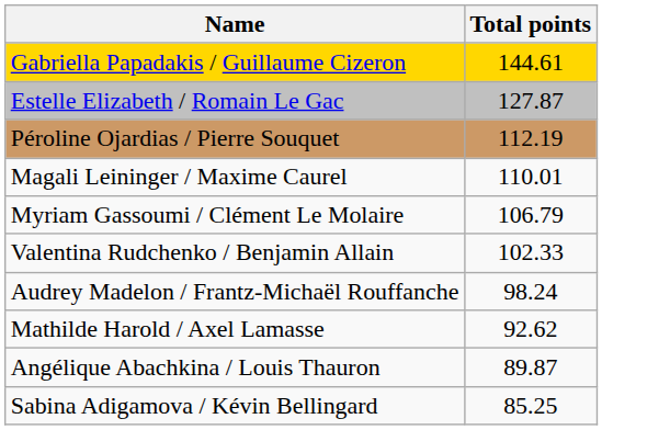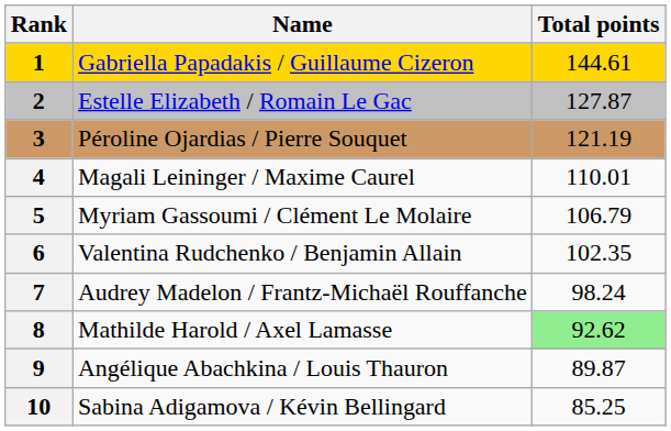+ column: Rank | 1 | 2 | 3 | 4 | 5 | 6 | 7 | 8 | 9 | 10
Péroline Ojardias / Pierre Souquet | Total points: 112.19 -> 121.19
Valentina Rudchenko / Benjamin Allain | Total points: 102.33 -> 102.35
Mathilde Harold / Axel Lamasse | Total points: no background -> lightgreen background
